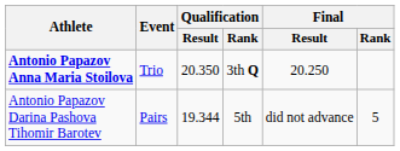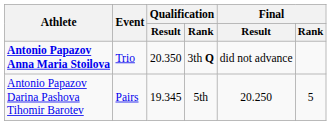Antonio Papazov Anna Maria Stoilova | Final / Result: 20.250 -> did not advance
Antonio Papazov Darina Pashova Tihomir Barotev | Qualification / Result: 19.344 -> 19.345
Antonio Papazov Darina Pashova Tihomir Barotev | Final / Result: did not advance -> 20.250
